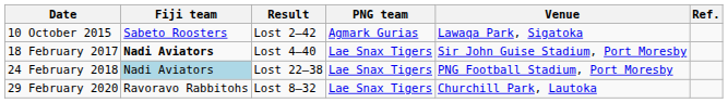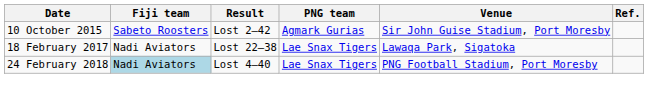10 October 2015 | Venue: Lawaqa Park, Sigatoka -> Sir John Guise Stadium, Port Moresby
18 February 2017 | Fiji team: bold -> normal
18 February 2017 | Result: Lost 4–40 -> Lost 22–38
18 February 2017 | Venue: Sir John Guise Stadium, Port Moresby -> Lawaqa Park, Sigatoka
24 February 2018 | Result: Lost 22–38 -> Lost 4–40
- row: 29 February 2020 | Ravoravo Rabbitohs | Lost 8–32 | Lae Snax Tigers | Churchill Park, Lautoka
